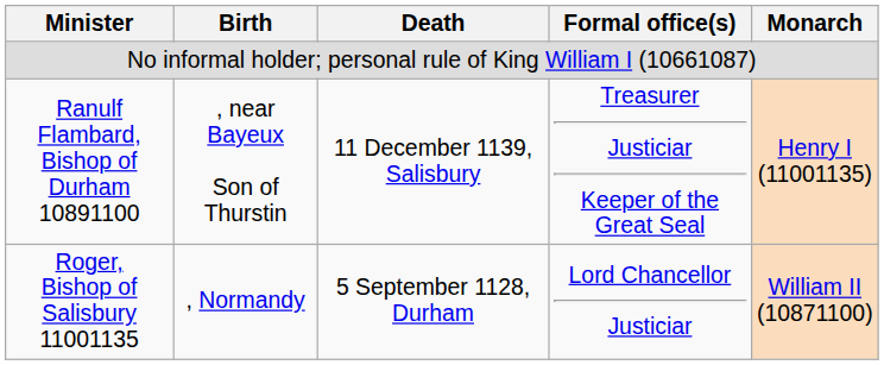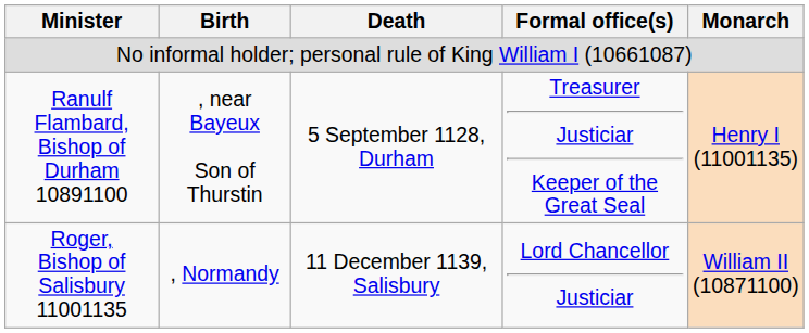Ranulf Flambard, Bishop of Durham 10891100 | Death: 11 December 1139, Salisbury -> 5 September 1128, Durham
Roger, Bishop of Salisbury 11001135 | Death: 5 September 1128, Durham -> 11 December 1139, Salisbury
